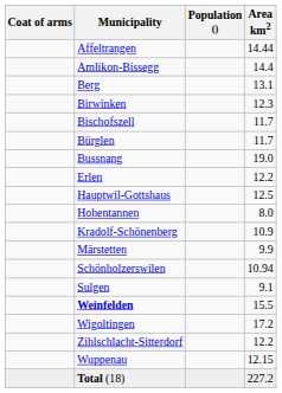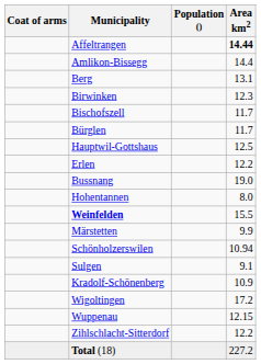Affeltrangen | Area km2: normal -> bold
rows swapped: Bussnang <-> Hauptwil-Gottshaus
rows swapped: Kradolf-Schönenberg <-> Weinfelden
rows swapped: Wuppenau <-> Zihlschlacht-Sitterdorf
